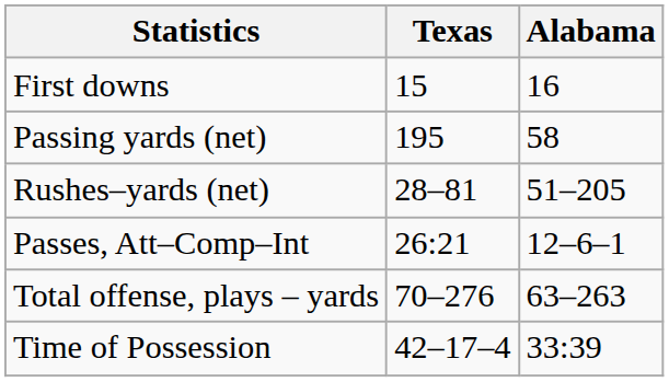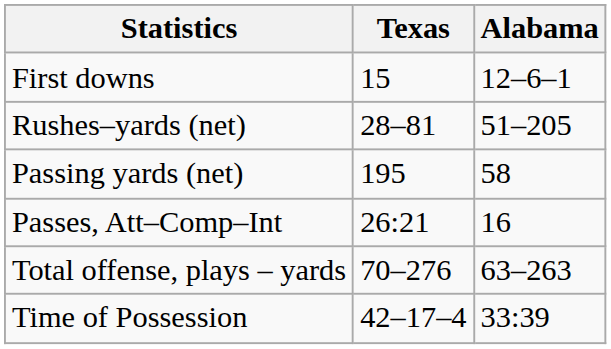First downs | Alabama: 16 -> 12–6–1
rows swapped: Rushes–yards (net) <-> Passing yards (net)
Passes, Att–Comp–Int | Alabama: 12–6–1 -> 16
